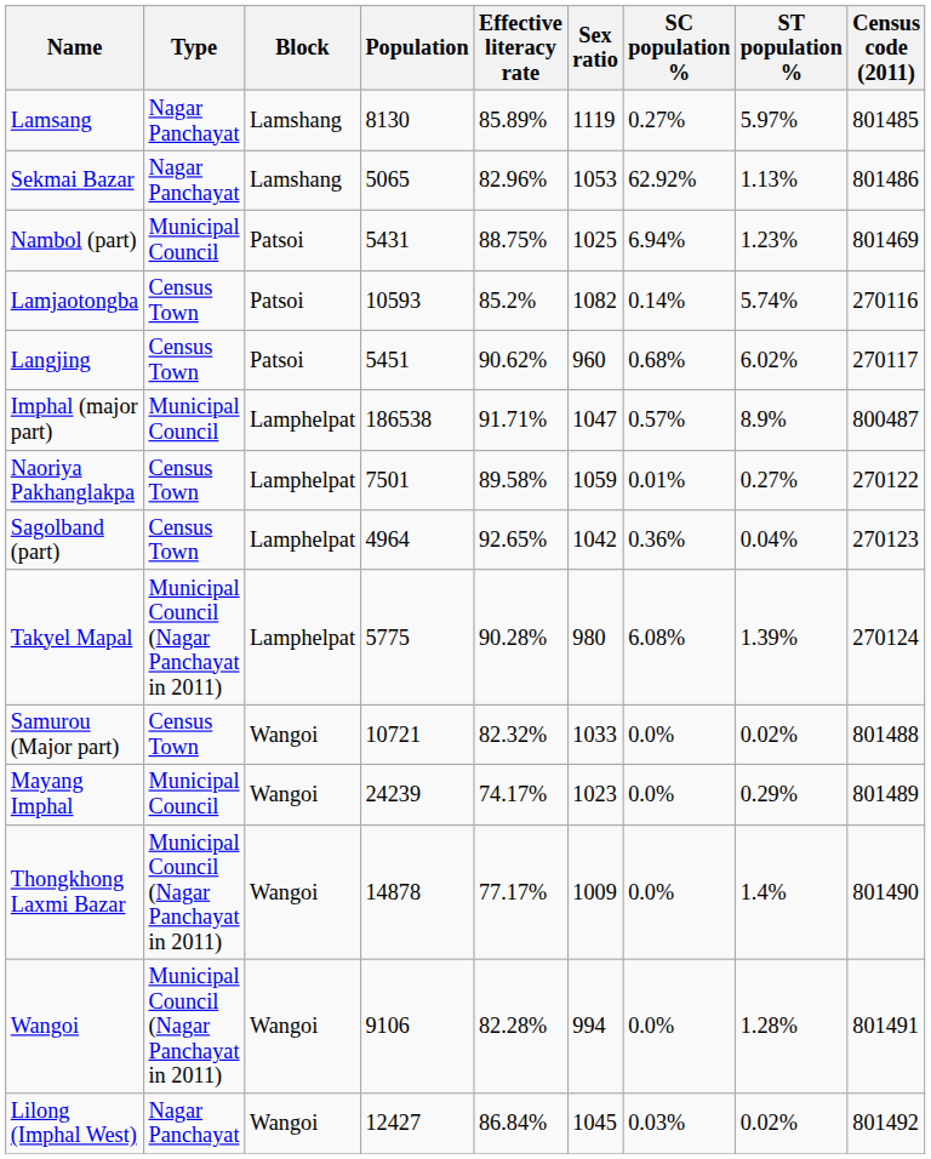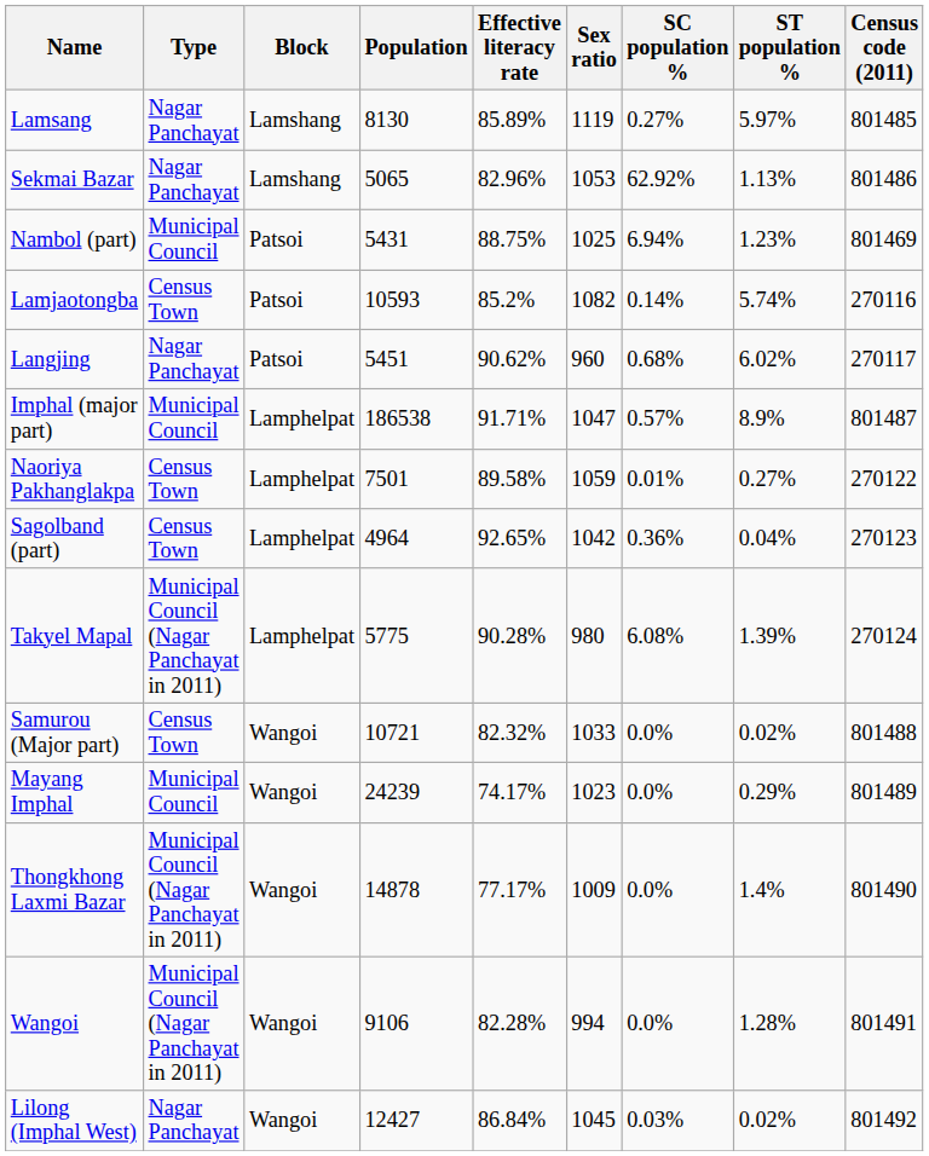Langjing | Type: Census Town -> Nagar Panchayat
Imphal (major part) | Census code (2011): 800487 -> 801487
